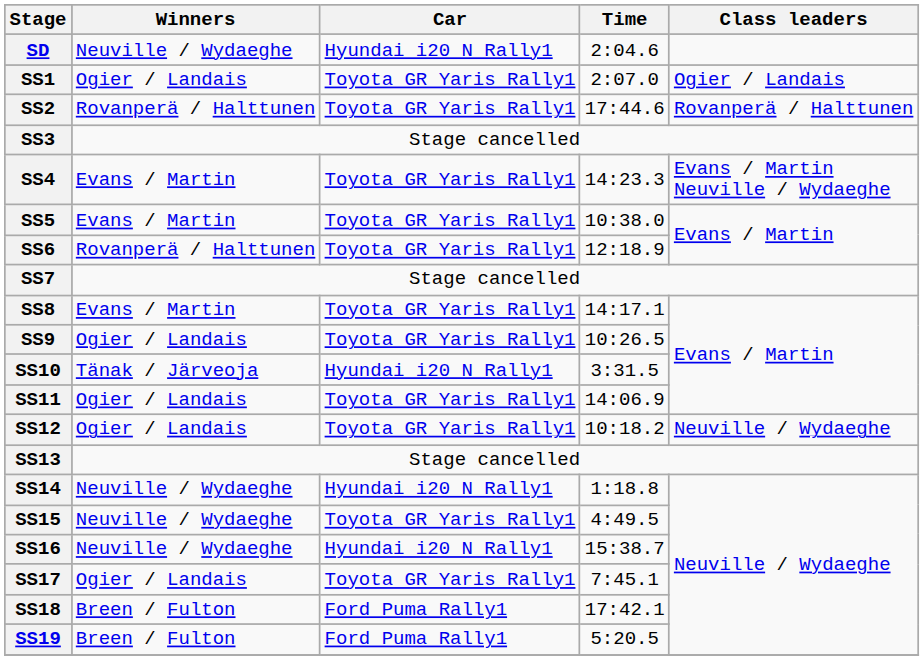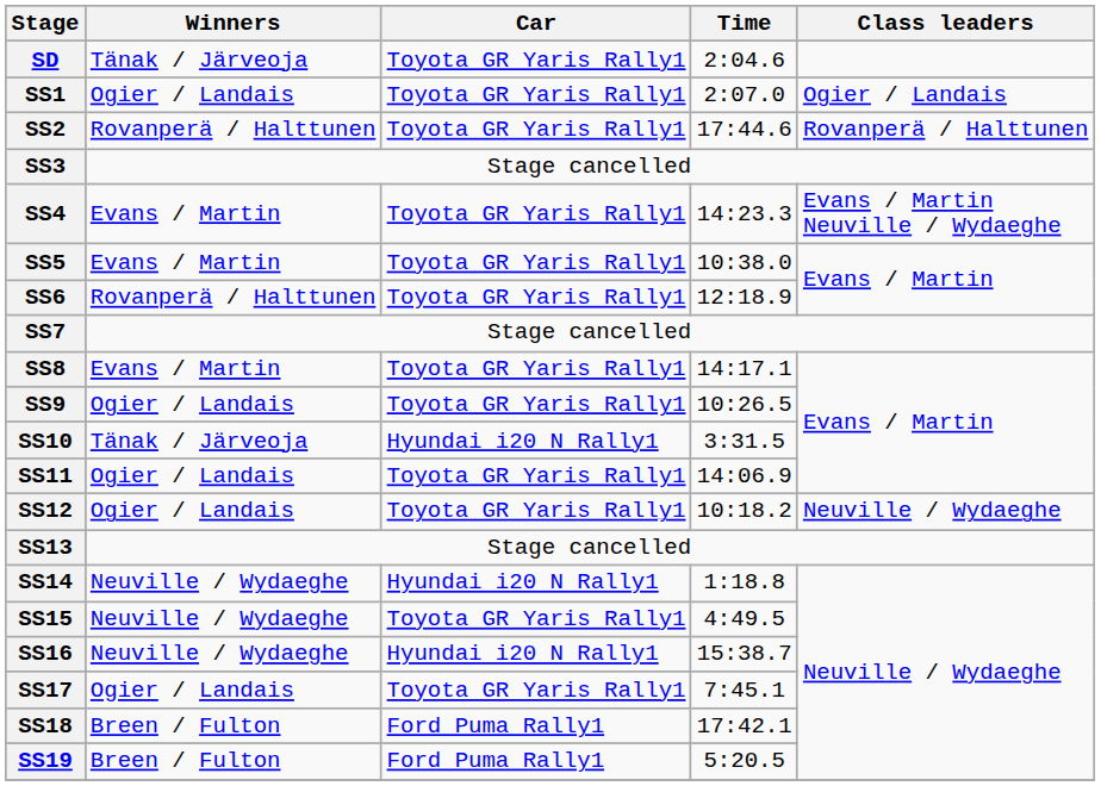SD | Winners: Neuville / Wydaeghe -> Tänak / Järveoja
SD | Car: Hyundai i20 N Rally1 -> Toyota GR Yaris Rally1
